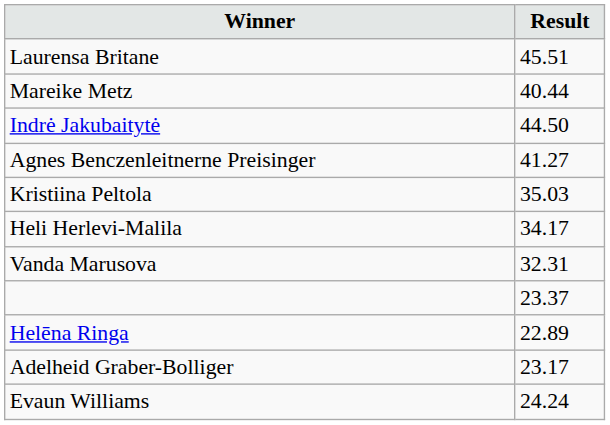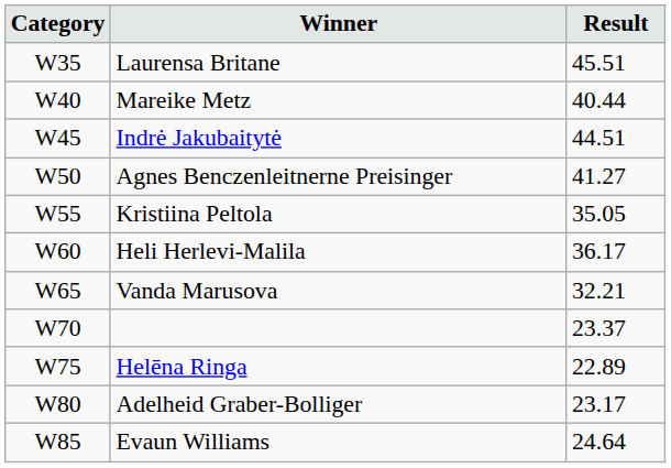+ column: Category | W35 | W40 | W45 | W50 | W55 | W60 | W65 | W70 | W75 | W80 | W85
Indrė Jakubaitytė | Result: 44.50 -> 44.51
Kristiina Peltola | Result: 35.03 -> 35.05
Heli Herlevi-Malila | Result: 34.17 -> 36.17
Vanda Marusova | Result: 32.31 -> 32.21
Evaun Williams | Result: 24.24 -> 24.64
